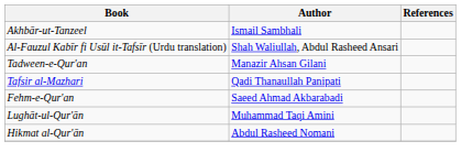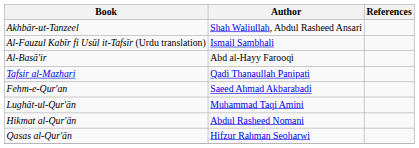Akhbār-ut-Tanzeel | Author: Ismail Sambhali -> Shah Waliullah, Abdul Rasheed Ansari
Al-Fauzul Kabīr fi Usūl it-Tafsīr (Urdu translation) | Author: Shah Waliullah, Abdul Rasheed Ansari -> Ismail Sambhali
+ row: Al-Basā'ir | Abd al-Hayy Farooqi
- row: Tadween-e-Qur'an | Manazir Ahsan Gilani
+ row: Qasas al-Qur'ān | Hifzur Rahman Seoharwi
